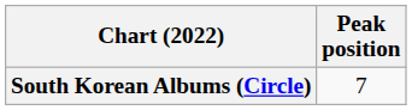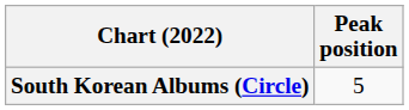South Korean Albums (Circle) | Peak position: 7 -> 5
